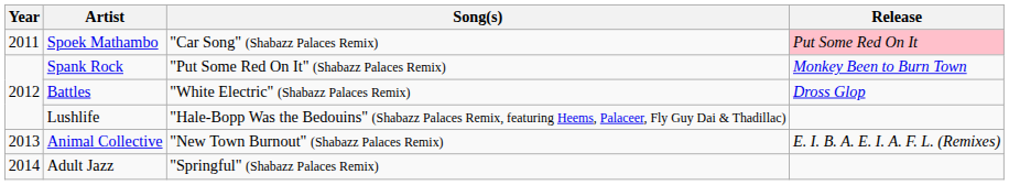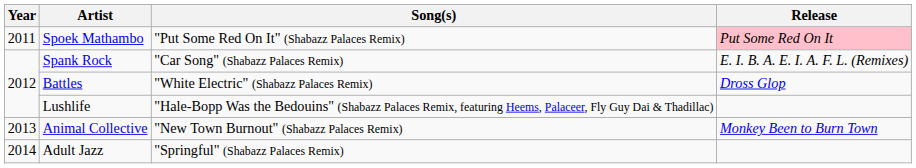Spoek Mathambo | Song(s): "Car Song" (Shabazz Palaces Remix) -> "Put Some Red On It" (Shabazz Palaces Remix)
Spank Rock | Song(s): "Put Some Red On It" (Shabazz Palaces Remix) -> "Car Song" (Shabazz Palaces Remix)
Spank Rock | Release: Monkey Been to Burn Town -> E. I. B. A. E. I. A. F. L. (Remixes)
Animal Collective | Release: E. I. B. A. E. I. A. F. L. (Remixes) -> Monkey Been to Burn Town
